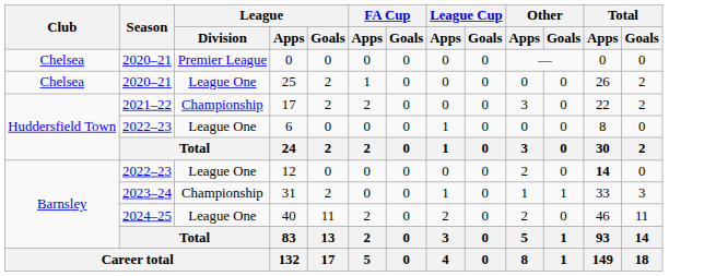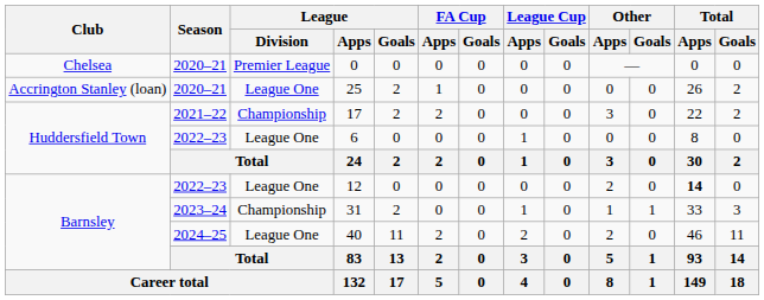25 | Club: Chelsea -> Accrington Stanley (loan)
